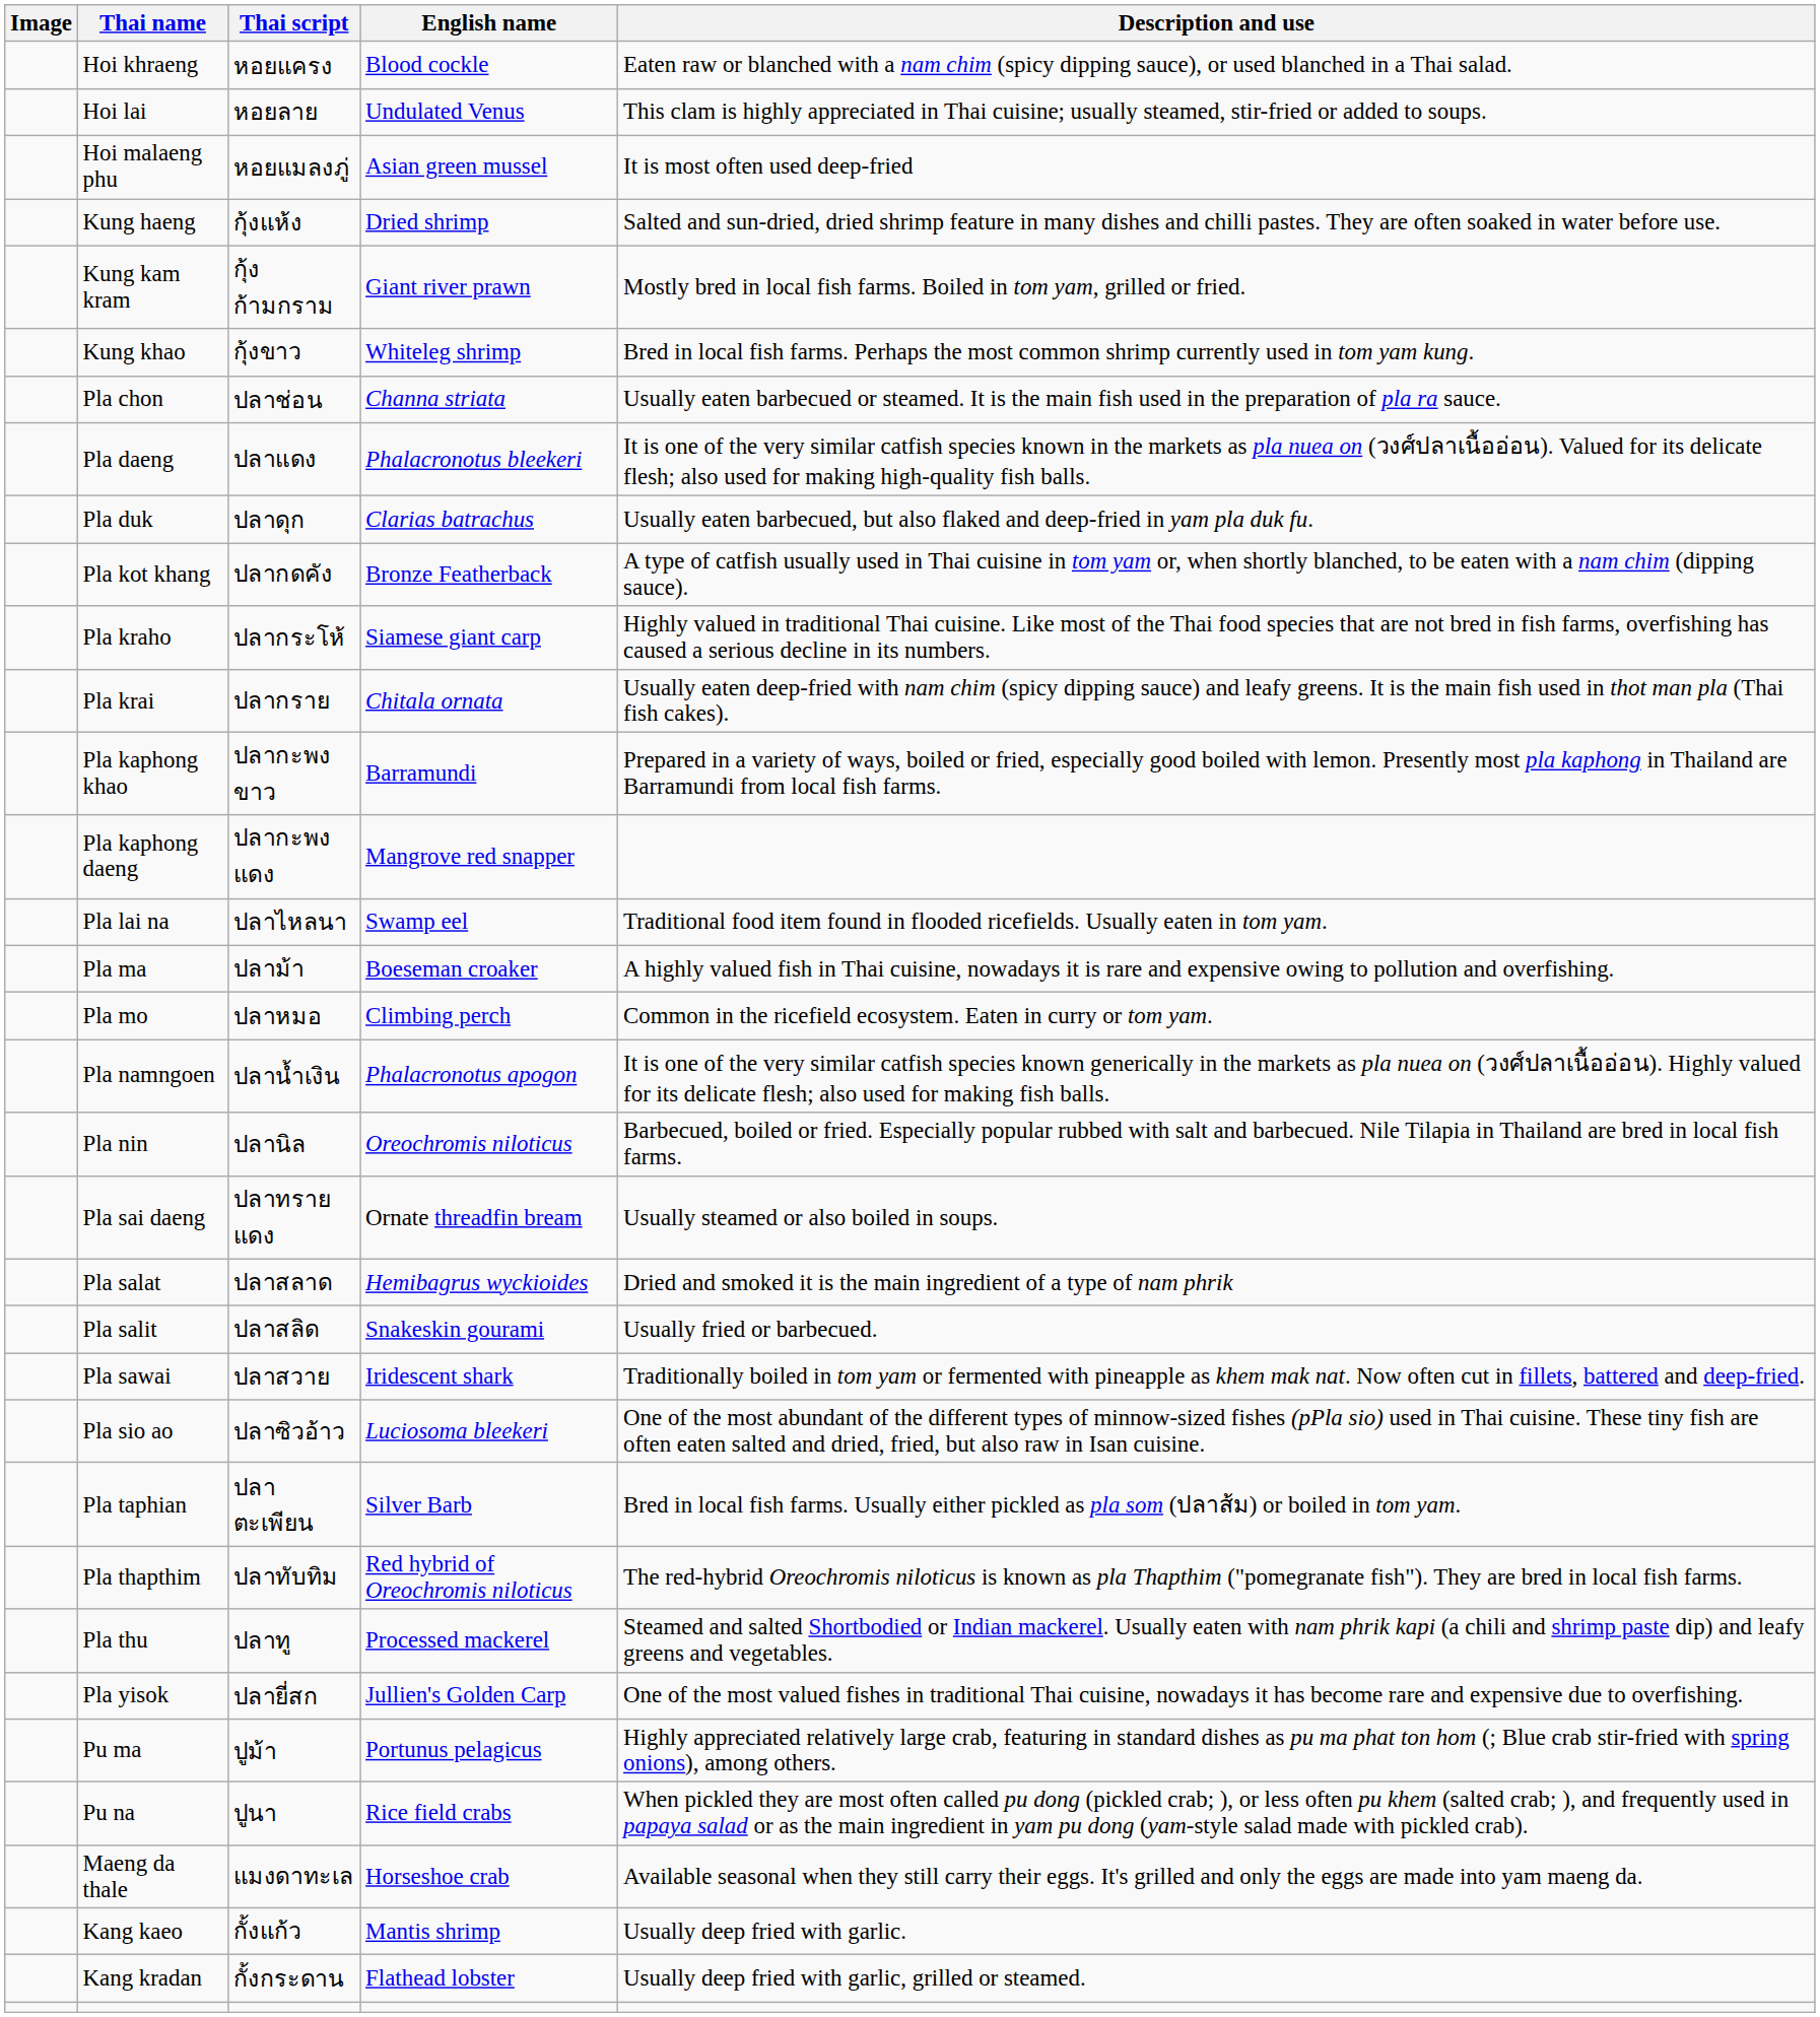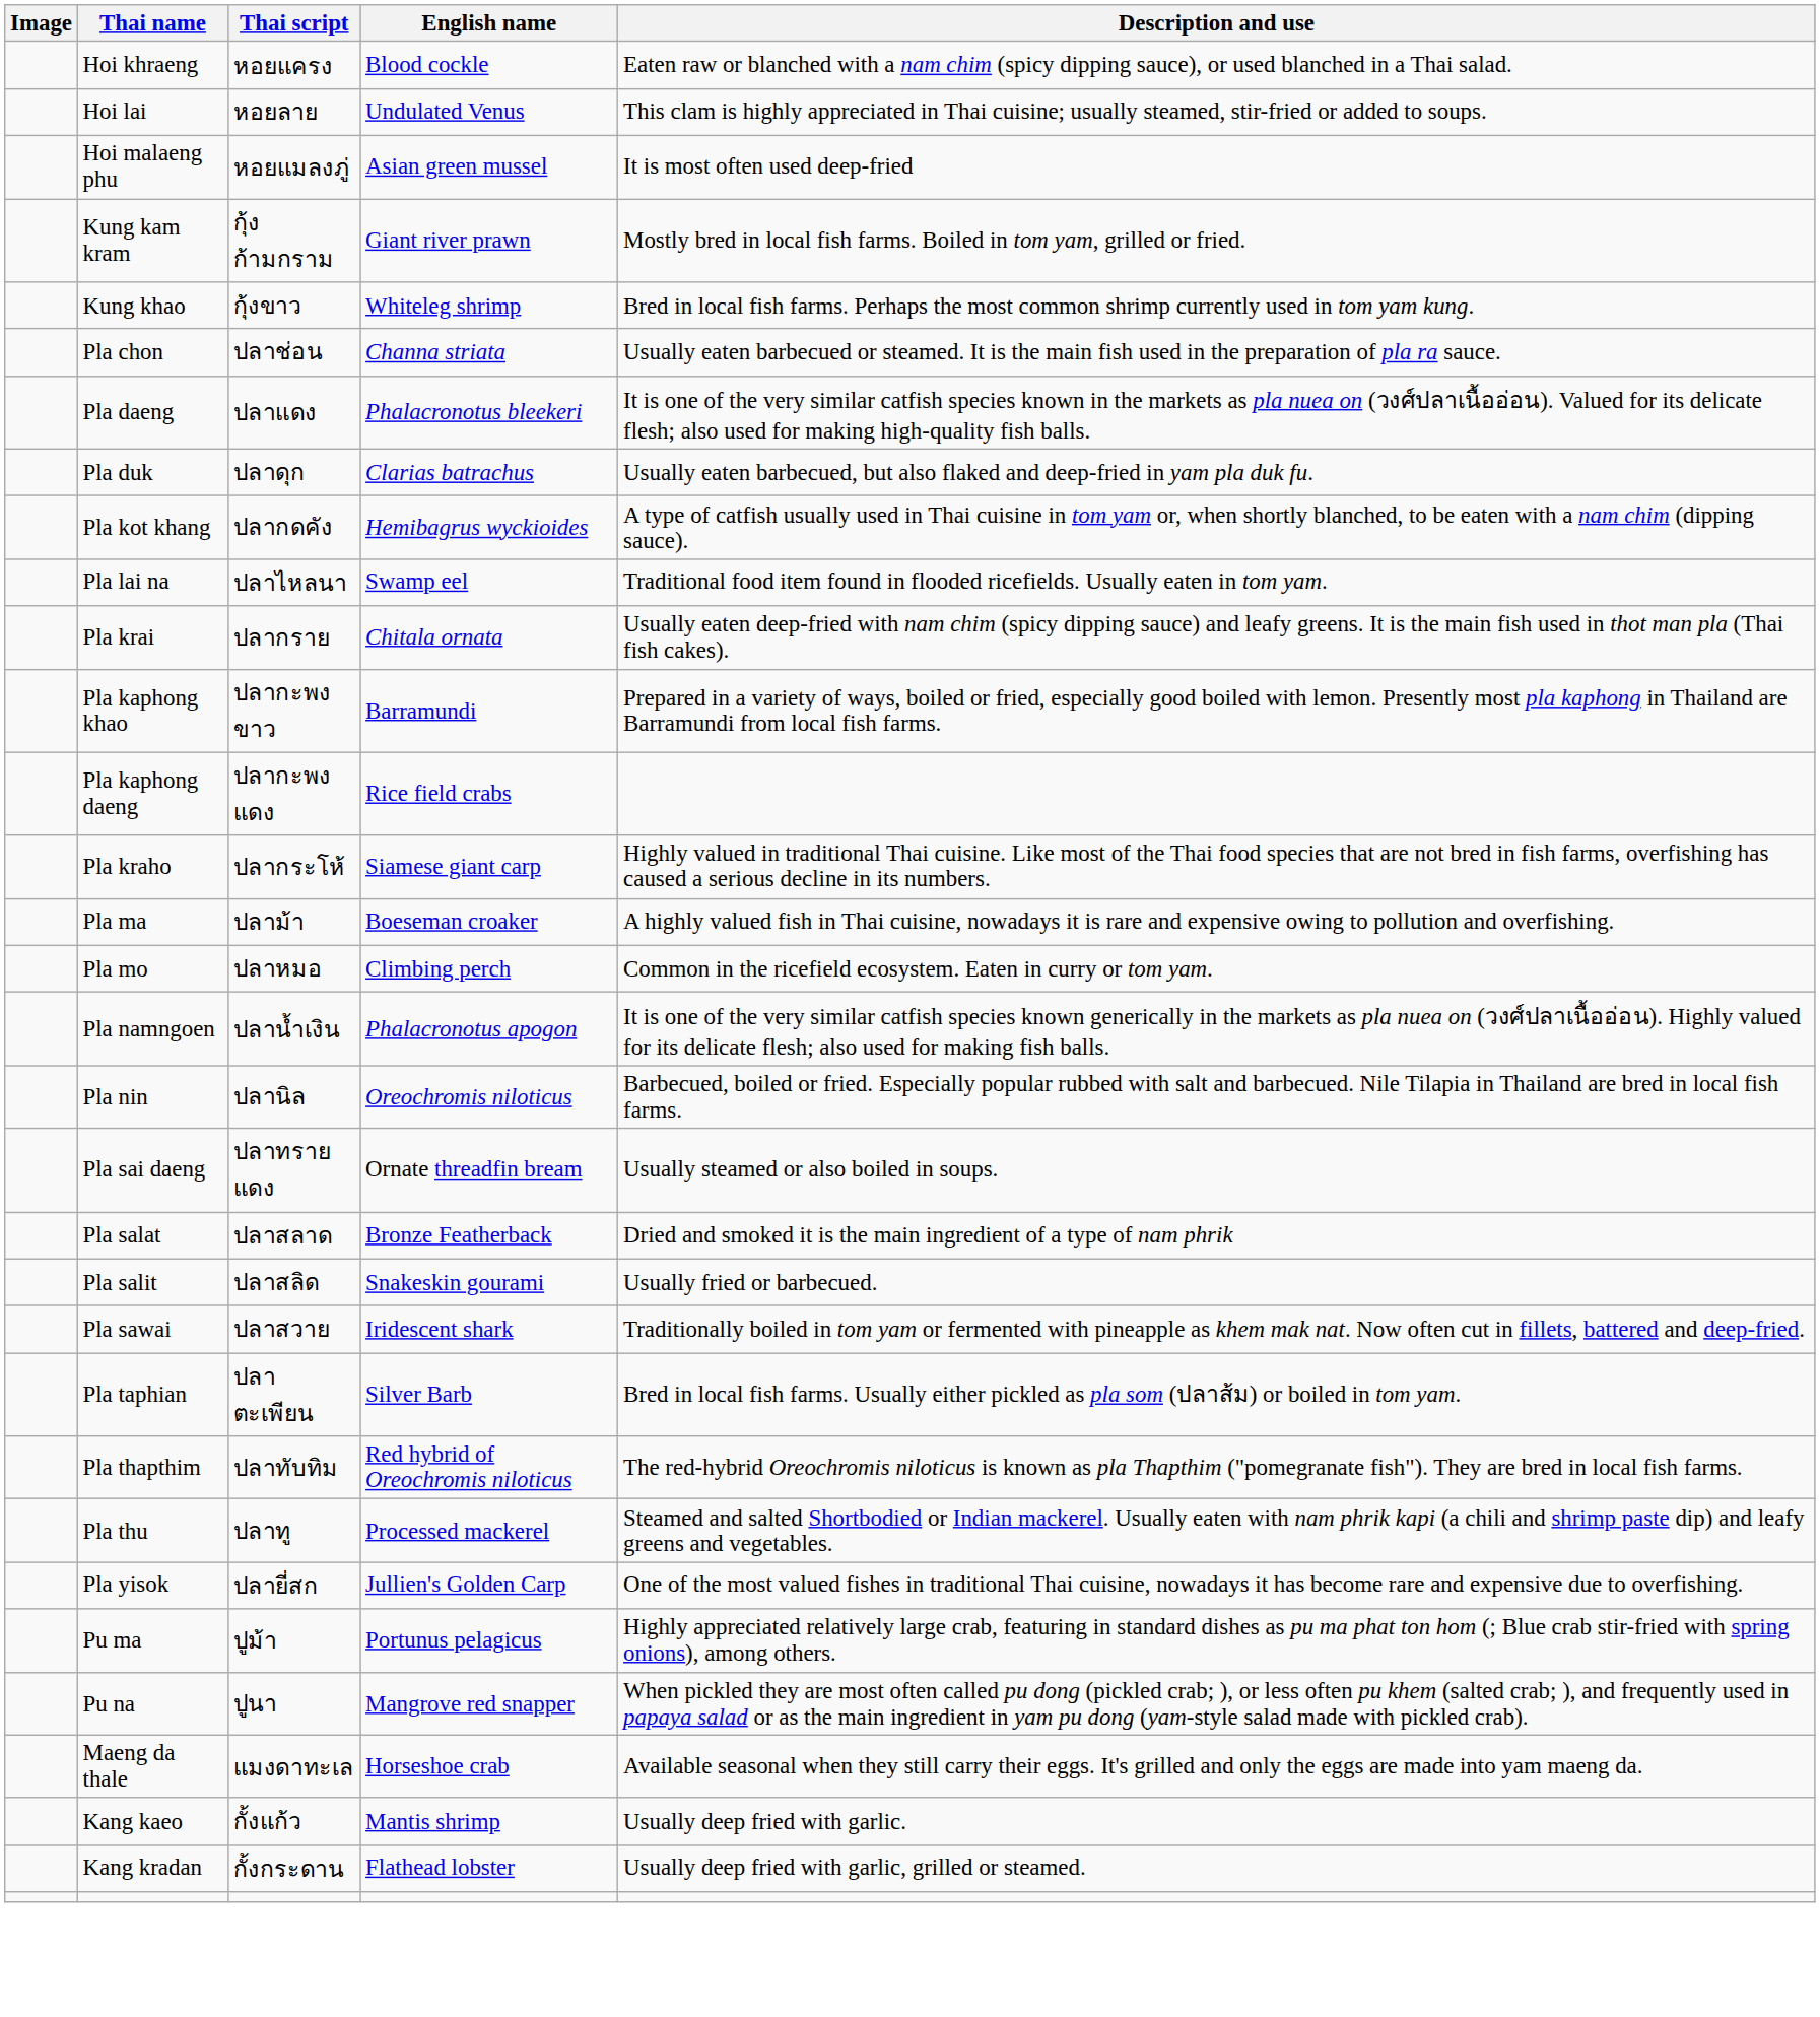- row: Kung haeng | กุ้งแห้ง | Dried shrimp | Salted and sun-dried, dried shrimp feature in many dishes and chilli pastes. They are often soaked in water before use.
Pla kot khang | English name: Bronze Featherback -> Hemibagrus wyckioides
rows swapped: Pla kraho <-> Pla lai na
Pla kaphong daeng | English name: Mangrove red snapper -> Rice field crabs
Pla salat | English name: Hemibagrus wyckioides -> Bronze Featherback
- row: Pla sio ao | ปลาซิวอ้าว | Luciosoma bleekeri | One of the most abundant of the different types of minnow-sized fishes (pPla sio) used in Thai cuisine. These tiny fish are often eaten salted and dried, fried, but also raw in Isan cuisine.
Pu na | English name: Rice field crabs -> Mangrove red snapper
